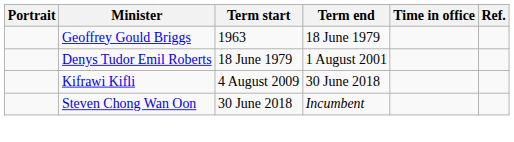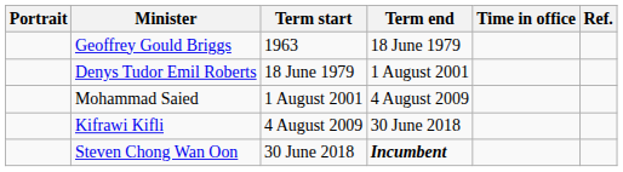+ row: Mohammad Saied | 1 August 2001 | 4 August 2009
Steven Chong Wan Oon | Term end: normal -> bold
